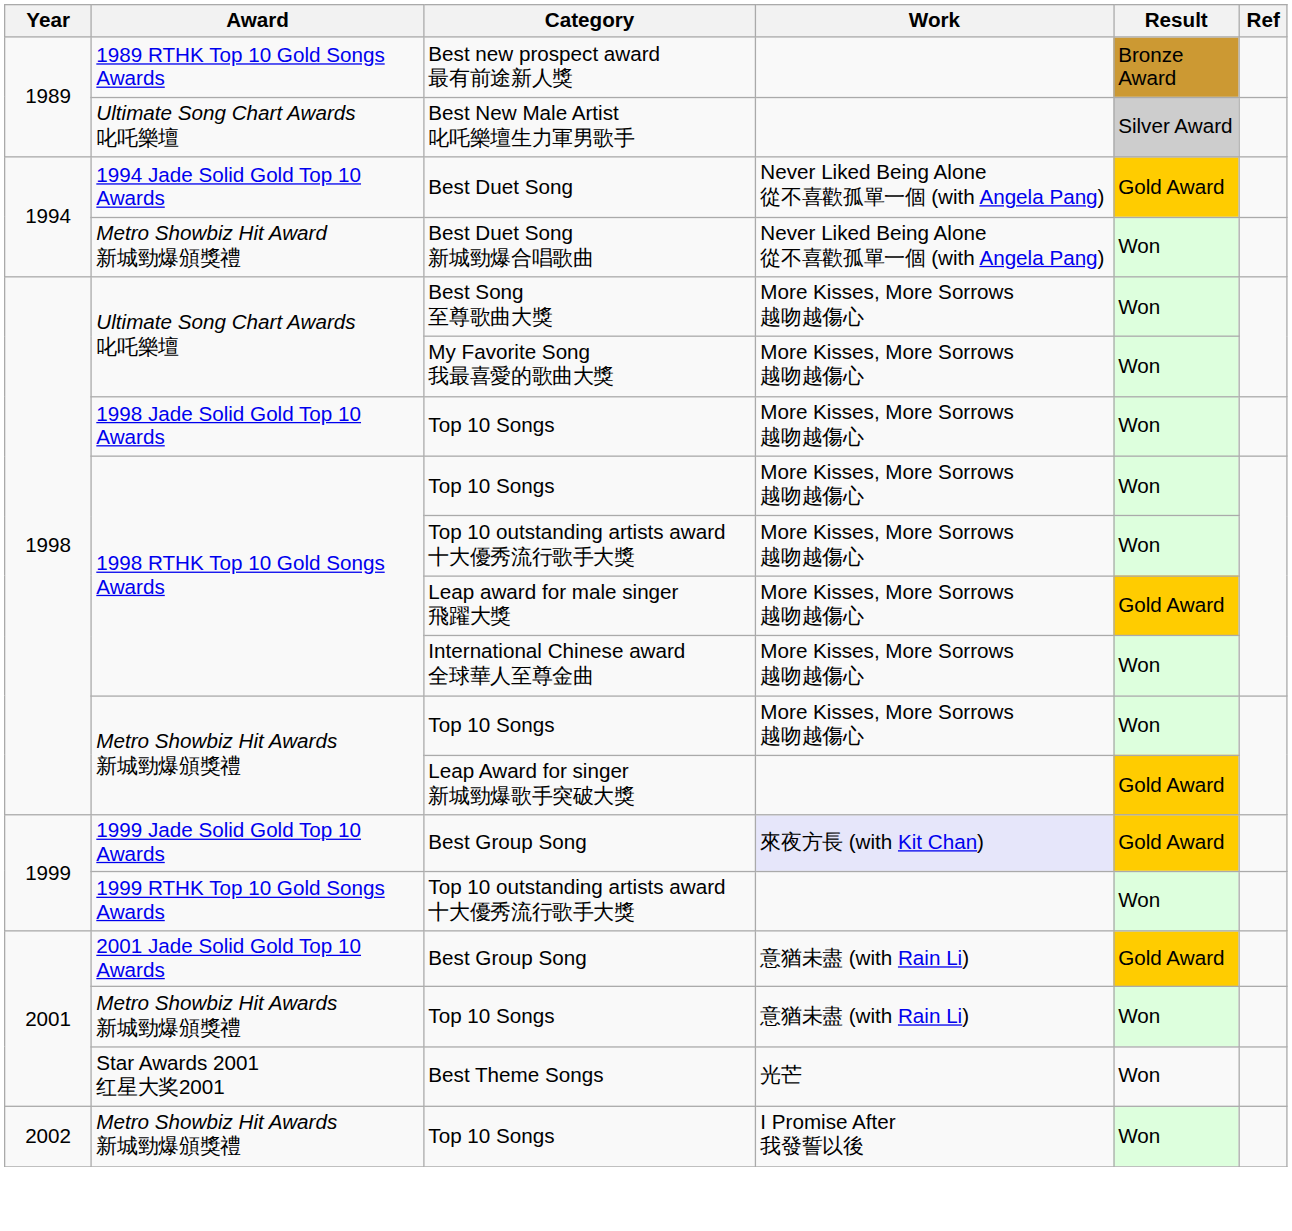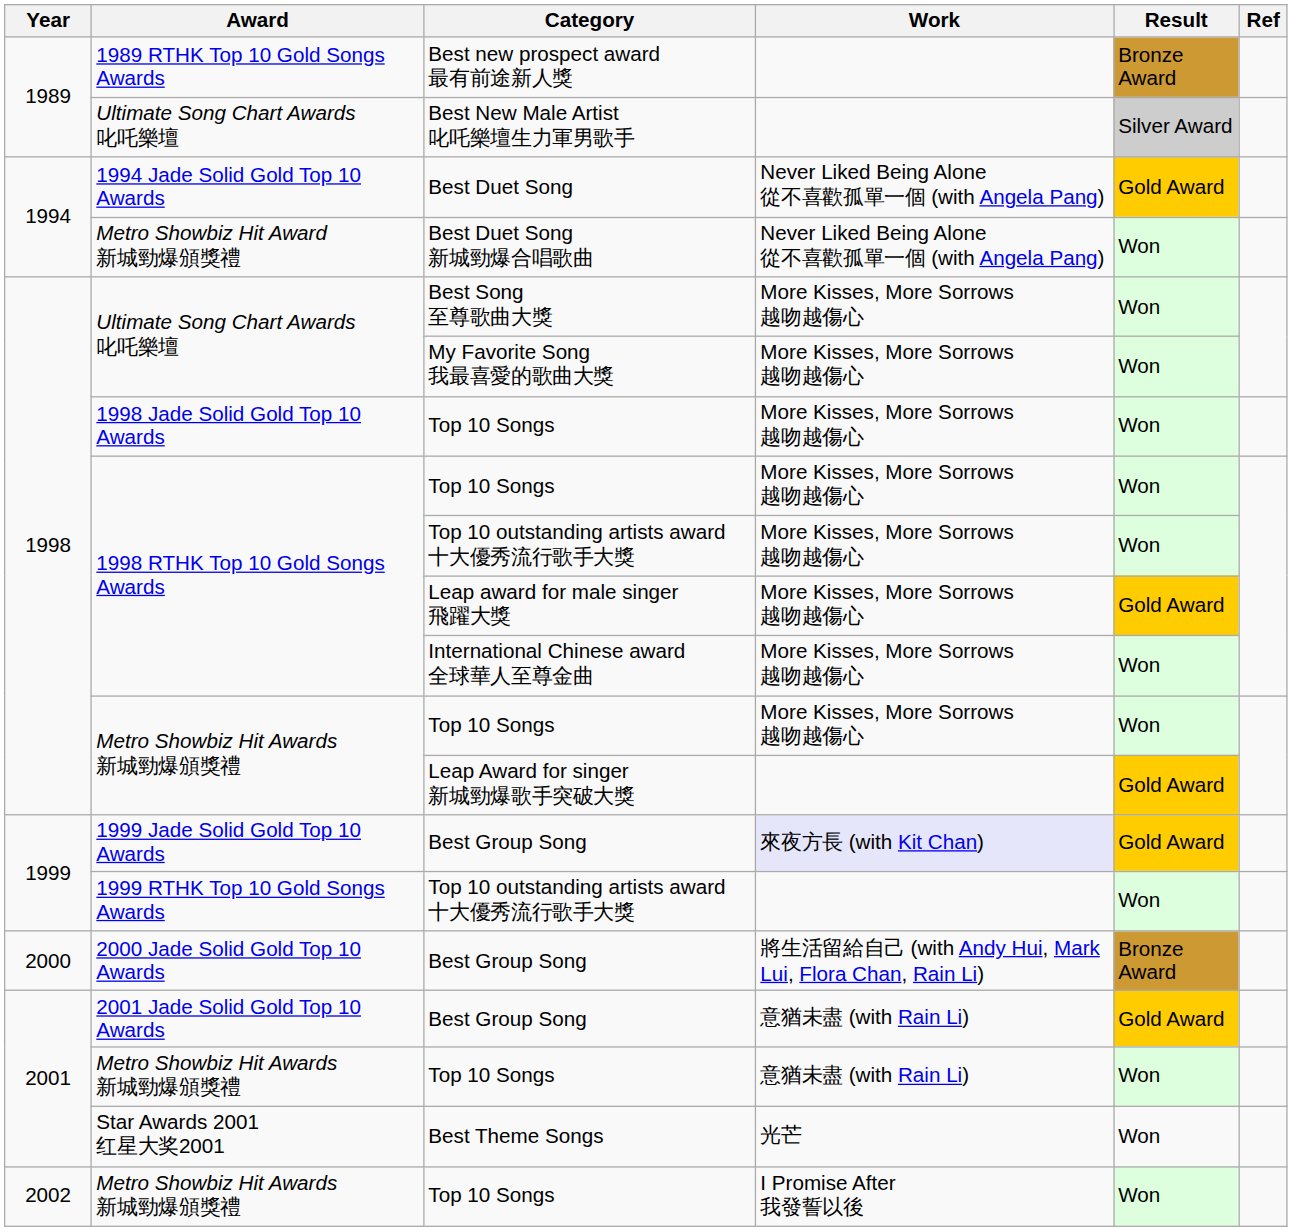+ row: 2000 | 2000 Jade Solid Gold Top 10 Awards | Best Group Song | 將生活留給自己 (with Andy Hui, Mark Lui, Flora Chan, Rain Li) | Bronze Award
